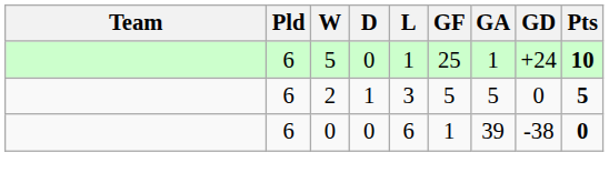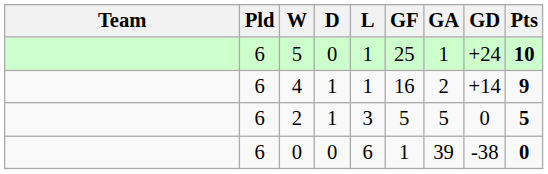+ row: 6 | 4 | 1 | 1 | 16 | 2 | +14 | 9
